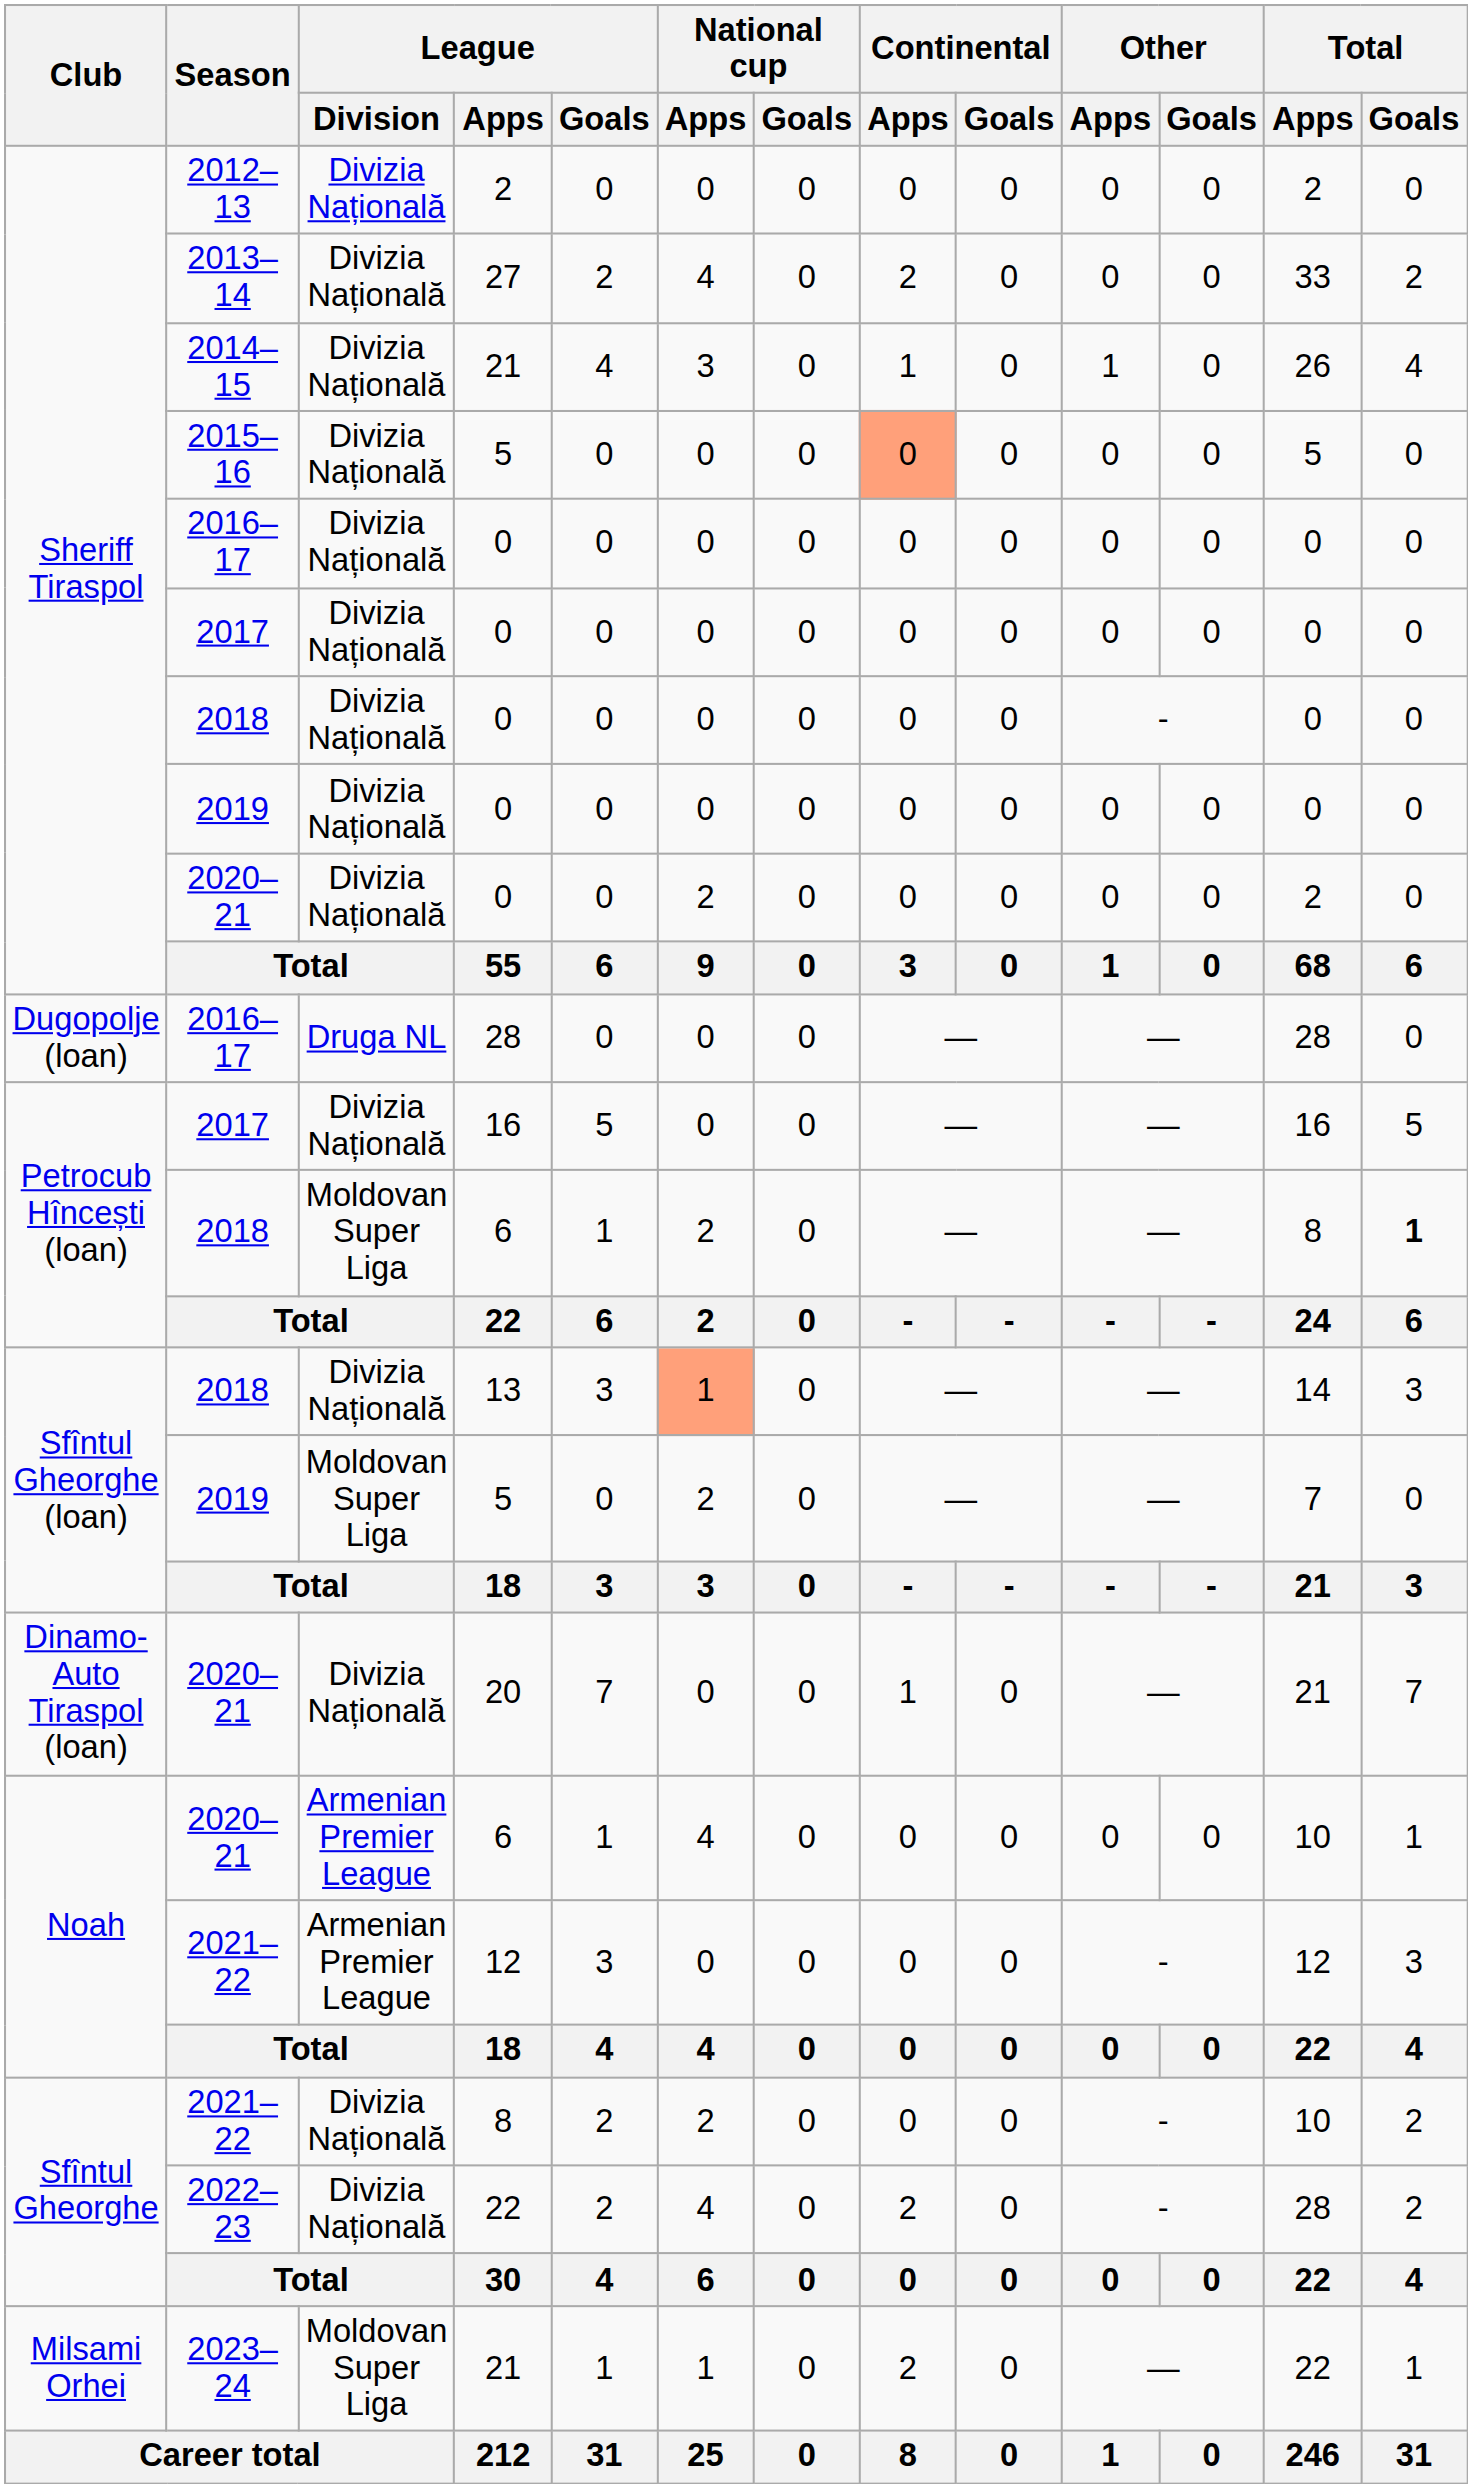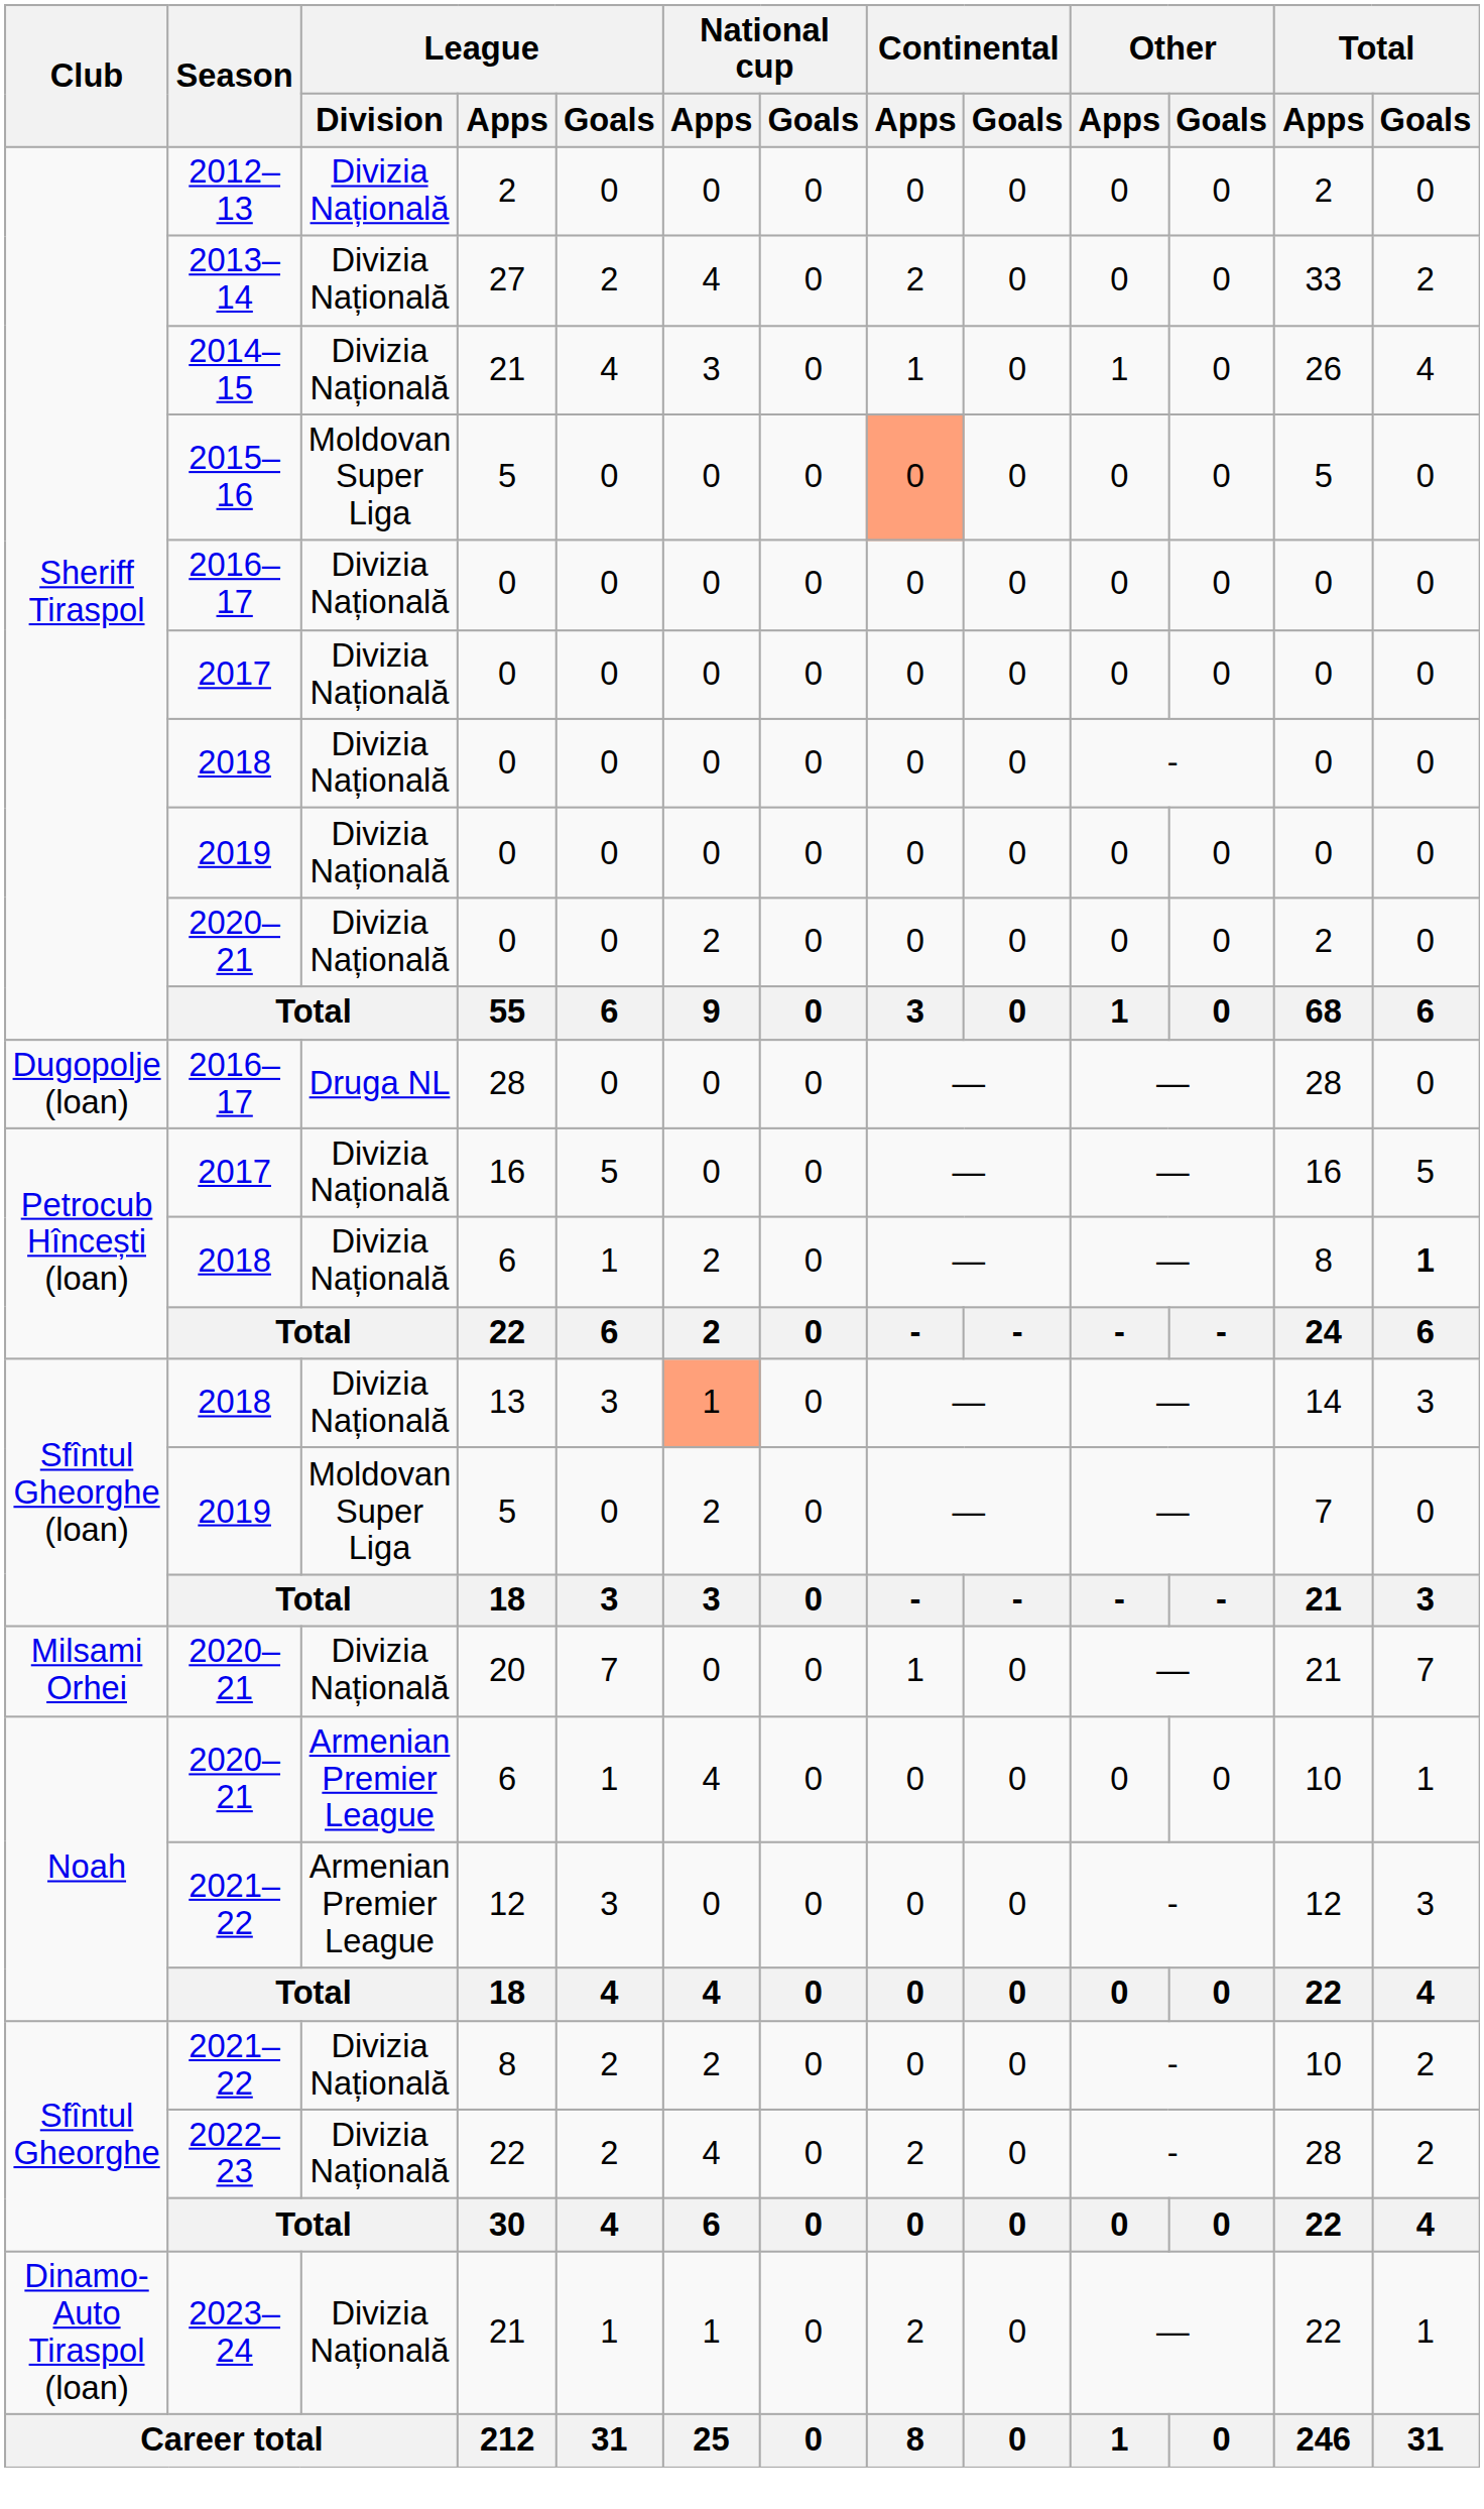2015–16 / 5 | League / Division: Divizia Națională -> Moldovan Super Liga
2018 / 6 | League / Division: Moldovan Super Liga -> Divizia Națională
20 | Club: Dinamo-Auto Tiraspol (loan) -> Milsami Orhei
2023–24 / 21 | Club: Milsami Orhei -> Dinamo-Auto Tiraspol (loan)
2023–24 / 21 | League / Division: Moldovan Super Liga -> Divizia Națională
